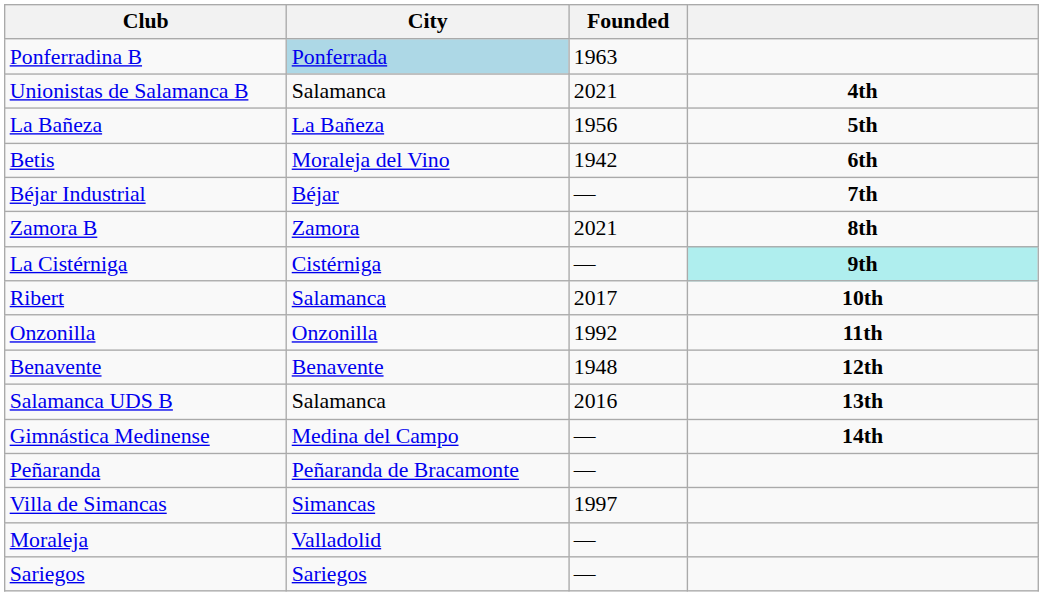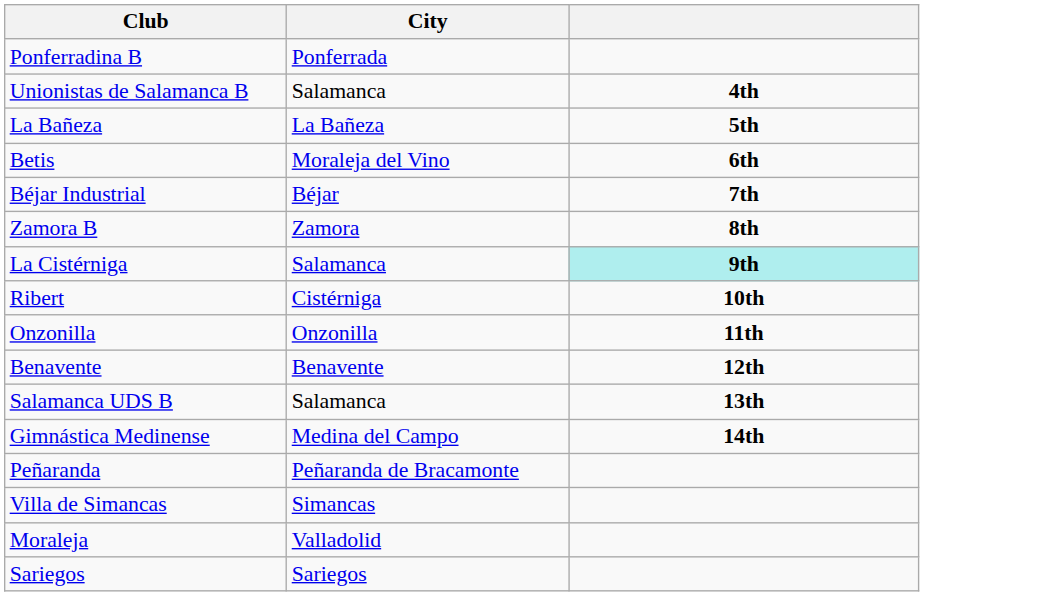- column: Founded | 1963 | 2021 | 1956 | 1942 | — | 2021 | — | 2017 | 1992 | 1948 | 2016 | — | — | 1997 | — | —
Ponferradina B | City: lightblue background -> no background
La Cistérniga | City: Cistérniga -> Salamanca
Ribert | City: Salamanca -> Cistérniga
